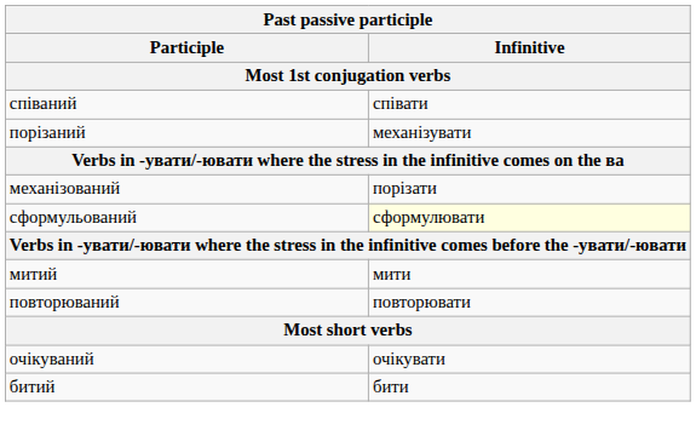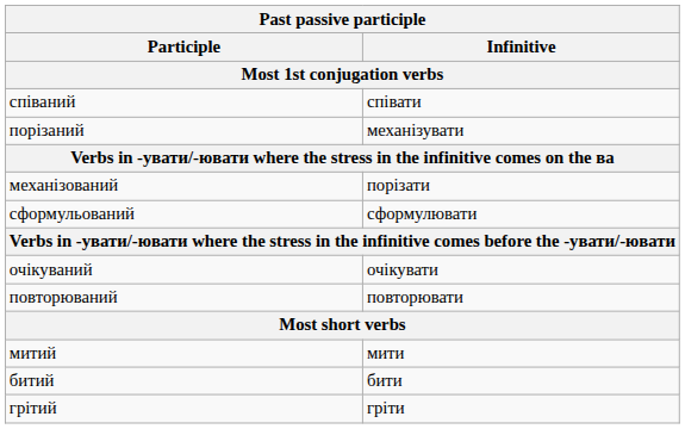сформульований | Infinitive: lightyellow background -> no background
rows swapped: очікуваний <-> митий
+ row: грітий | гріти
